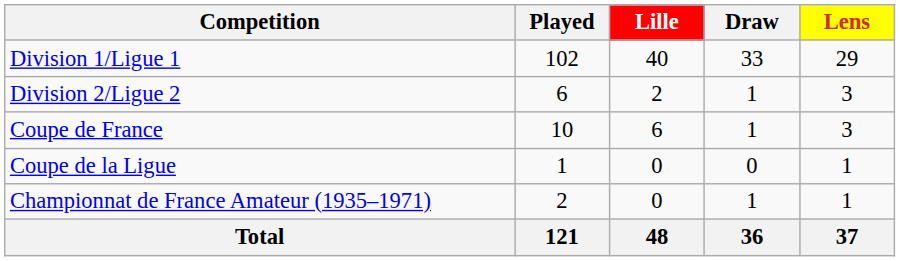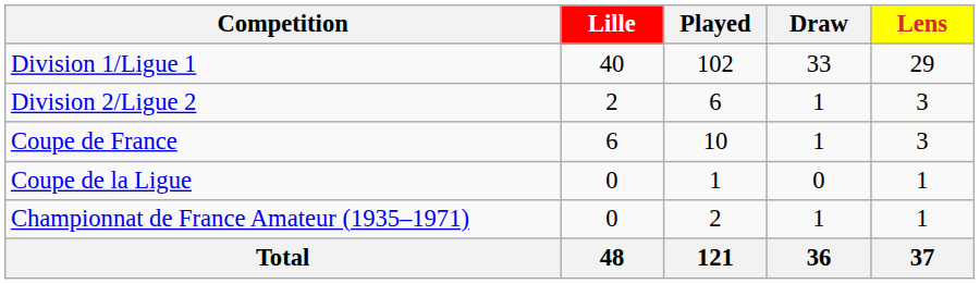columns swapped: Played <-> Lille
